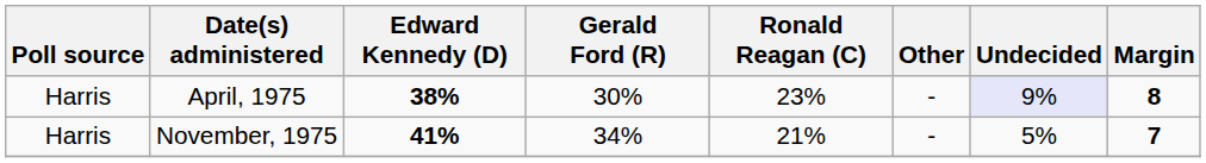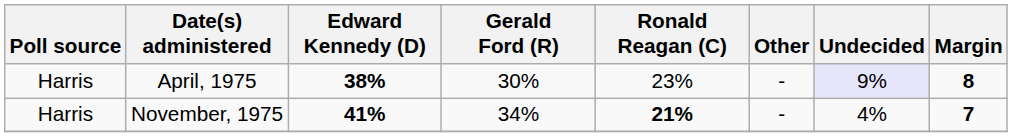November, 1975 | Ronald Reagan (C): normal -> bold
November, 1975 | Undecided: 5% -> 4%
